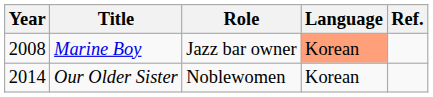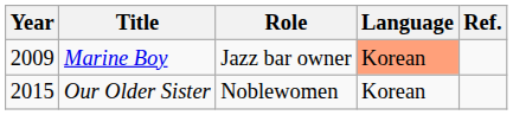Marine Boy | Year: 2008 -> 2009
Our Older Sister | Year: 2014 -> 2015
